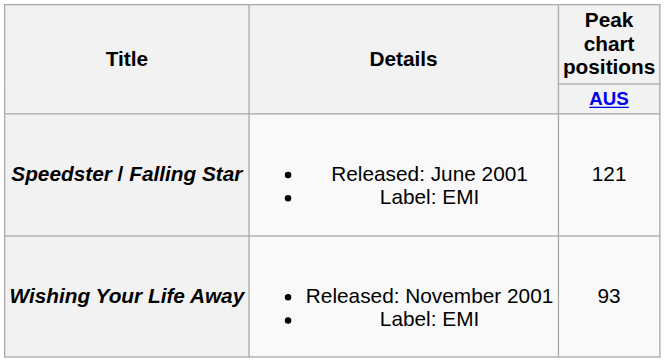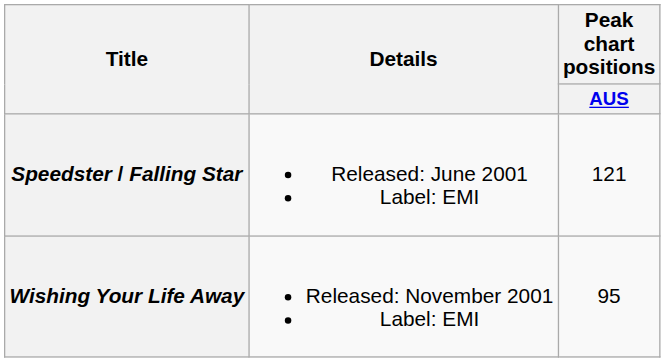Wishing Your Life Away | Peak chart positions / AUS: 93 -> 95
